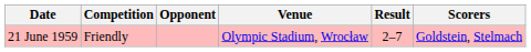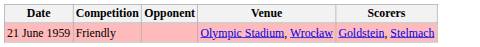- column: Result | 2–7
